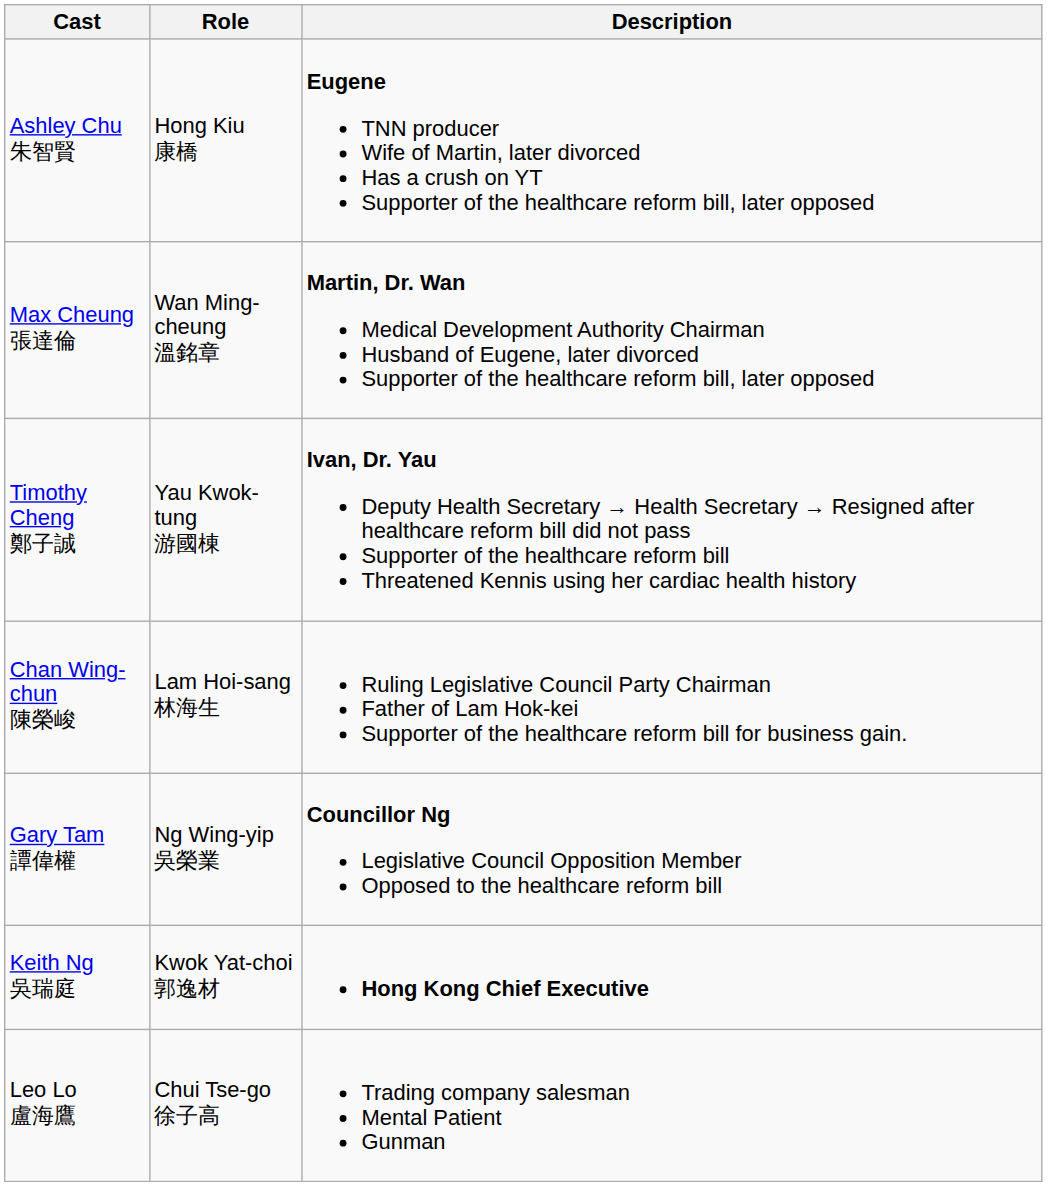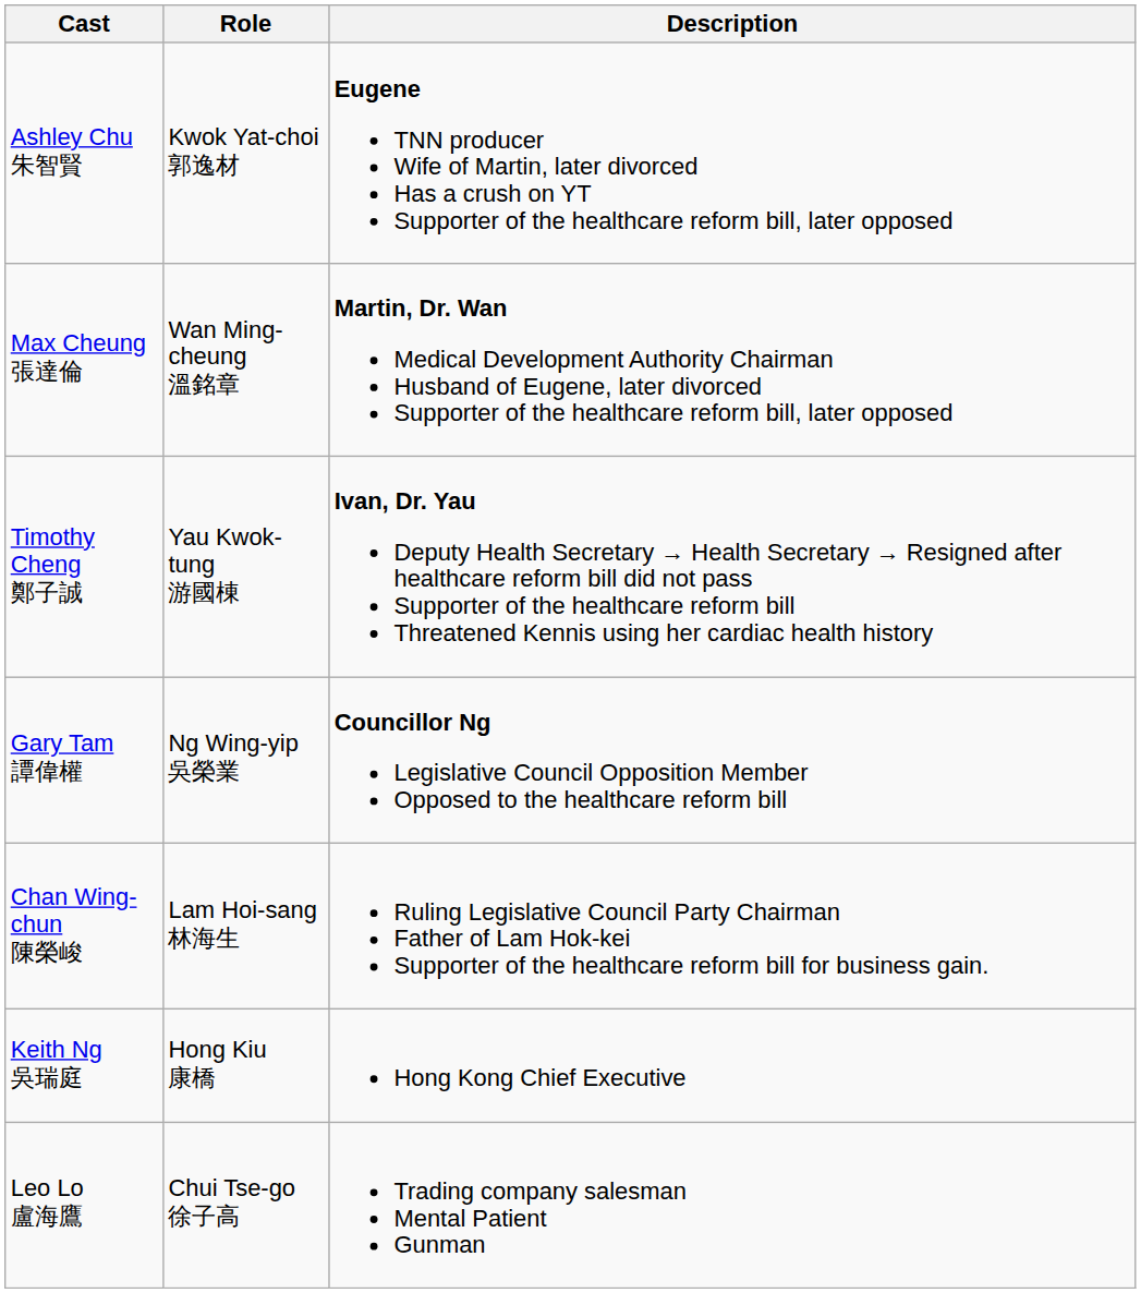Ashley Chu 朱智賢 | Role: Hong Kiu 康橋 -> Kwok Yat-choi 郭逸材
rows swapped: Chan Wing-chun 陳榮峻 <-> Gary Tam 譚偉權
Keith Ng 吳瑞庭 | Role: Kwok Yat-choi 郭逸材 -> Hong Kiu 康橋
Keith Ng 吳瑞庭 | Description: bold -> normal
